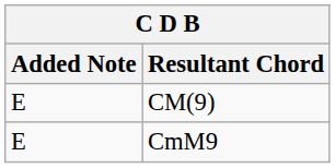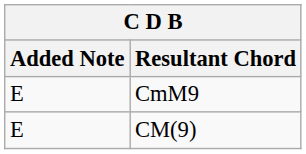rows swapped: CmM9 <-> CM(9)
